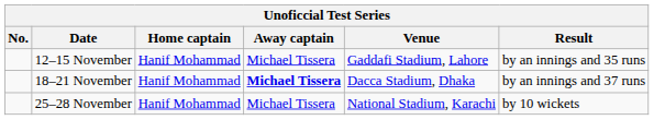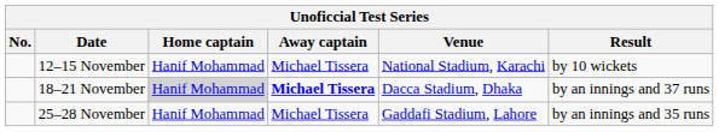12–15 November | Venue: Gaddafi Stadium, Lahore -> National Stadium, Karachi
12–15 November | Result: by an innings and 35 runs -> by 10 wickets
18–21 November | Home captain: no background -> lightgrey background
25–28 November | Venue: National Stadium, Karachi -> Gaddafi Stadium, Lahore
25–28 November | Result: by 10 wickets -> by an innings and 35 runs
